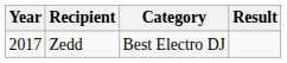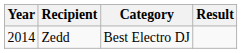Zedd | Year: 2017 -> 2014
